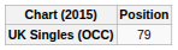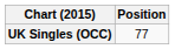UK Singles (OCC) | Position: 79 -> 77
